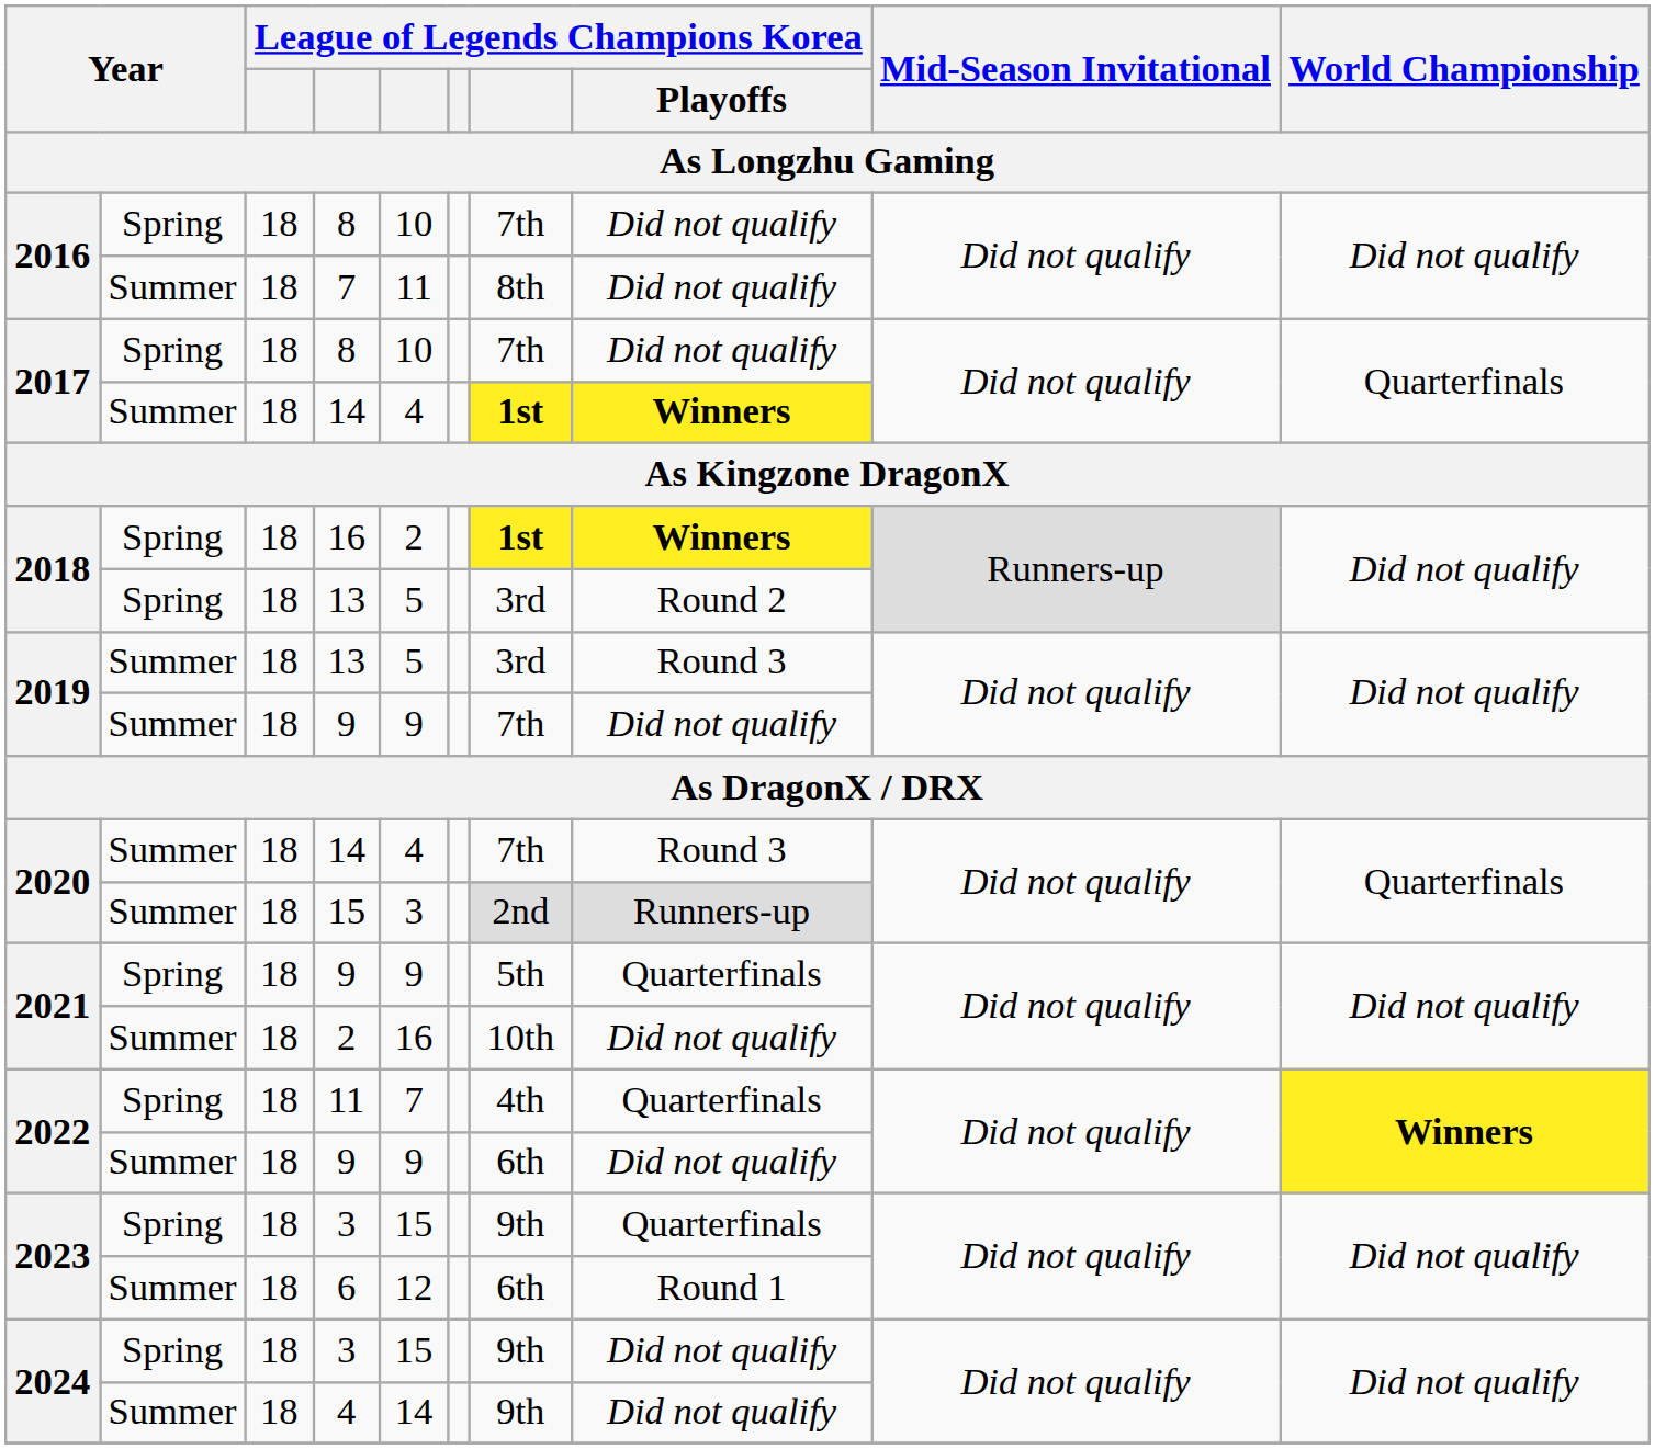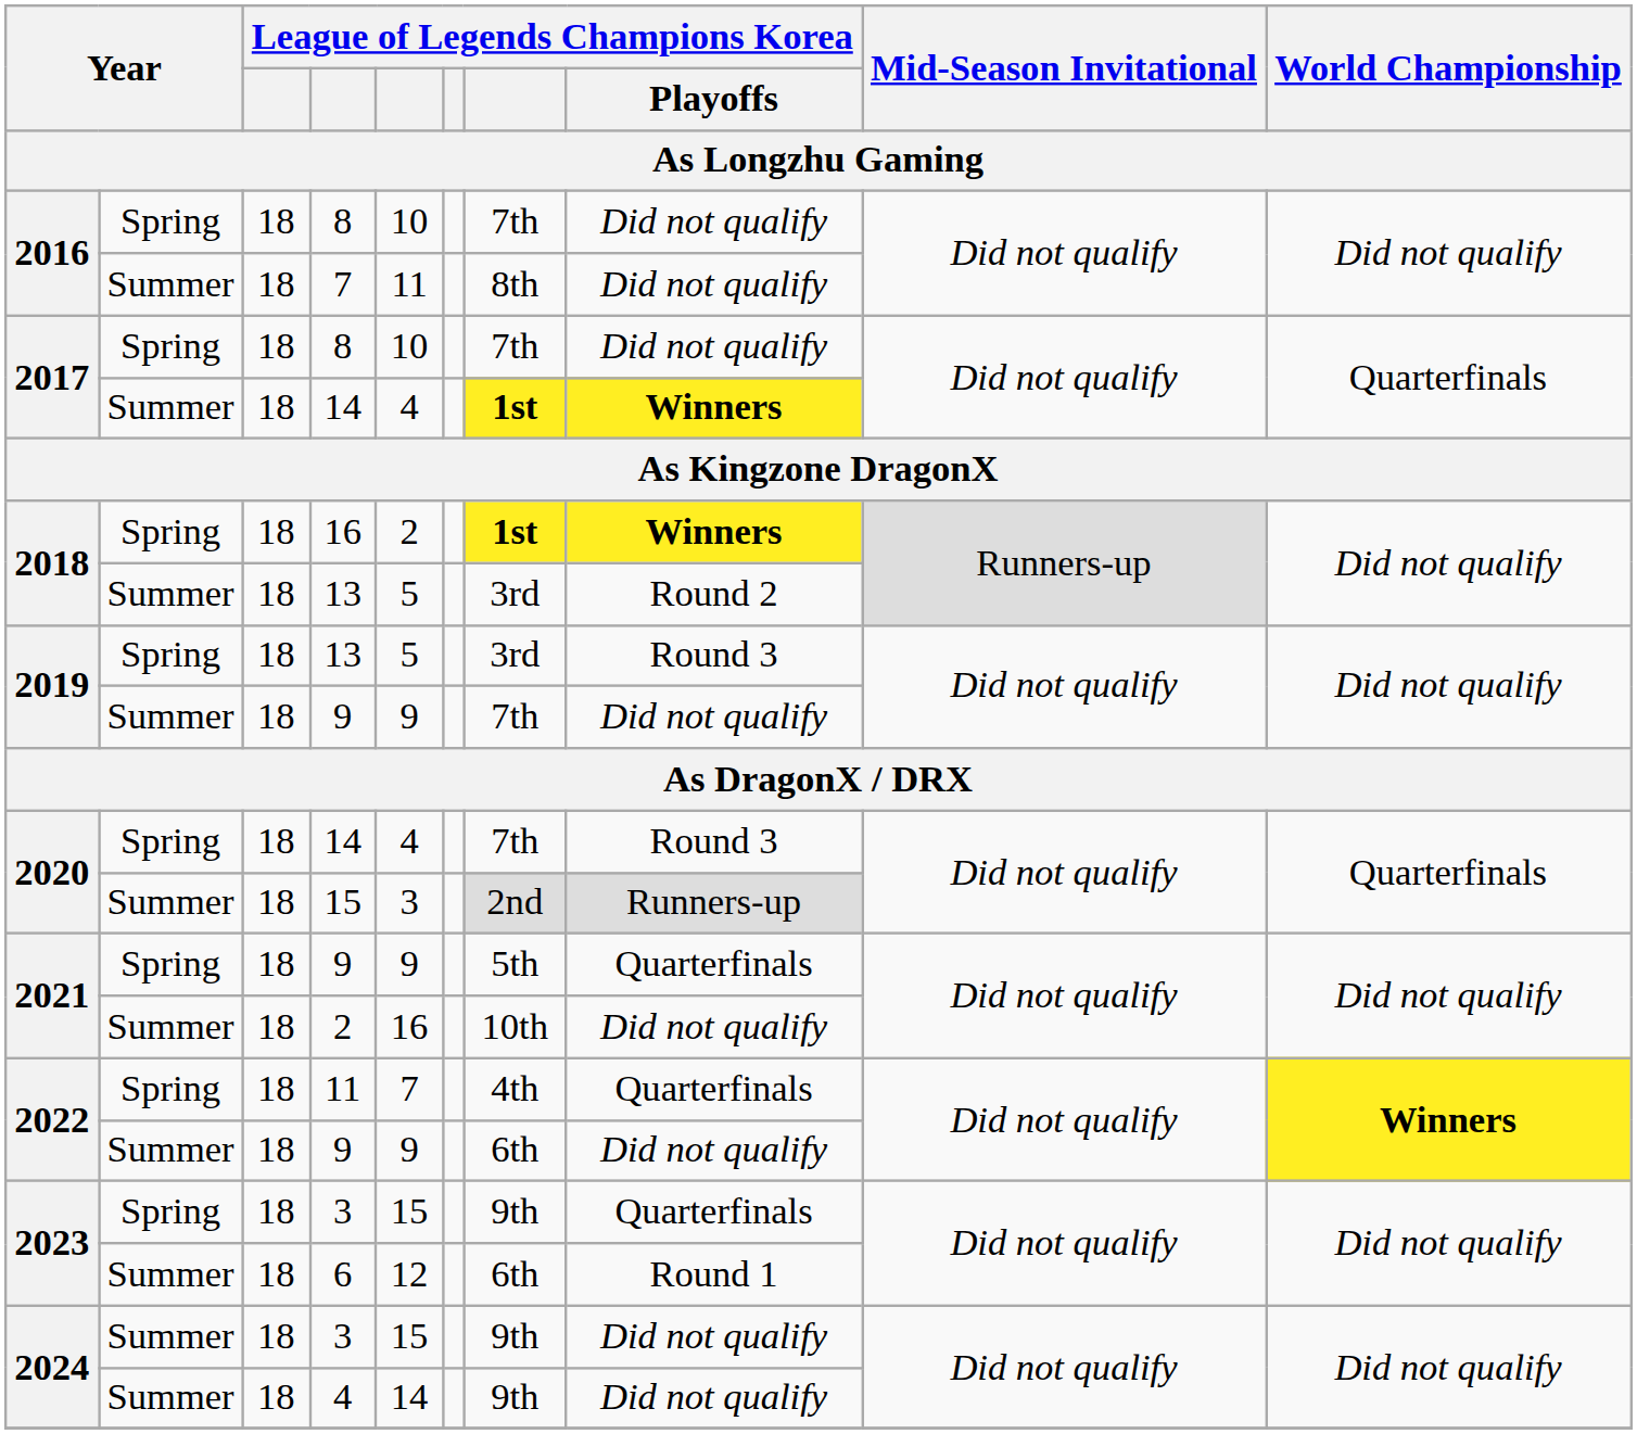2018 / 13 | column 2: Spring -> Summer
2019 / 13 | column 2: Summer -> Spring
2020 / 14 | column 2: Summer -> Spring
2024 / 3 | column 2: Spring -> Summer
